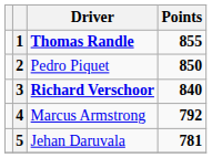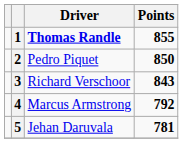3 | Driver: bold -> normal
3 | Points: 840 -> 843
